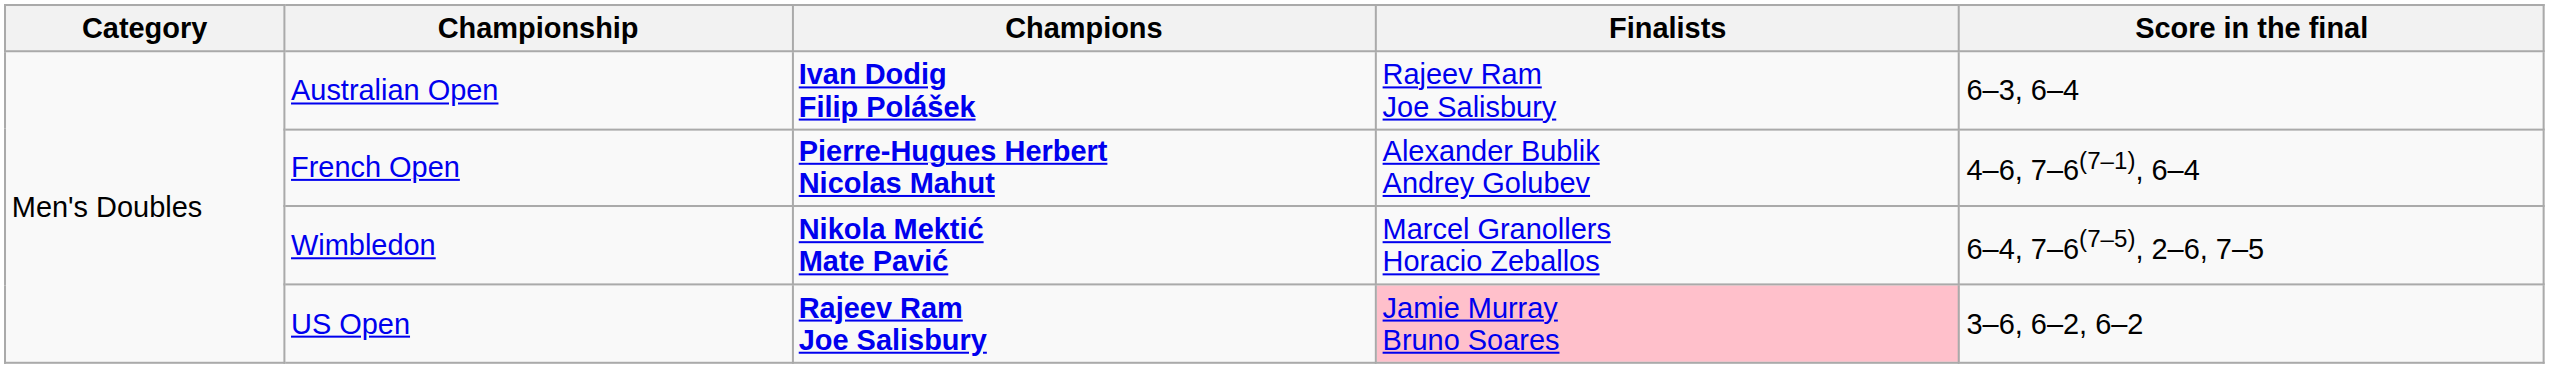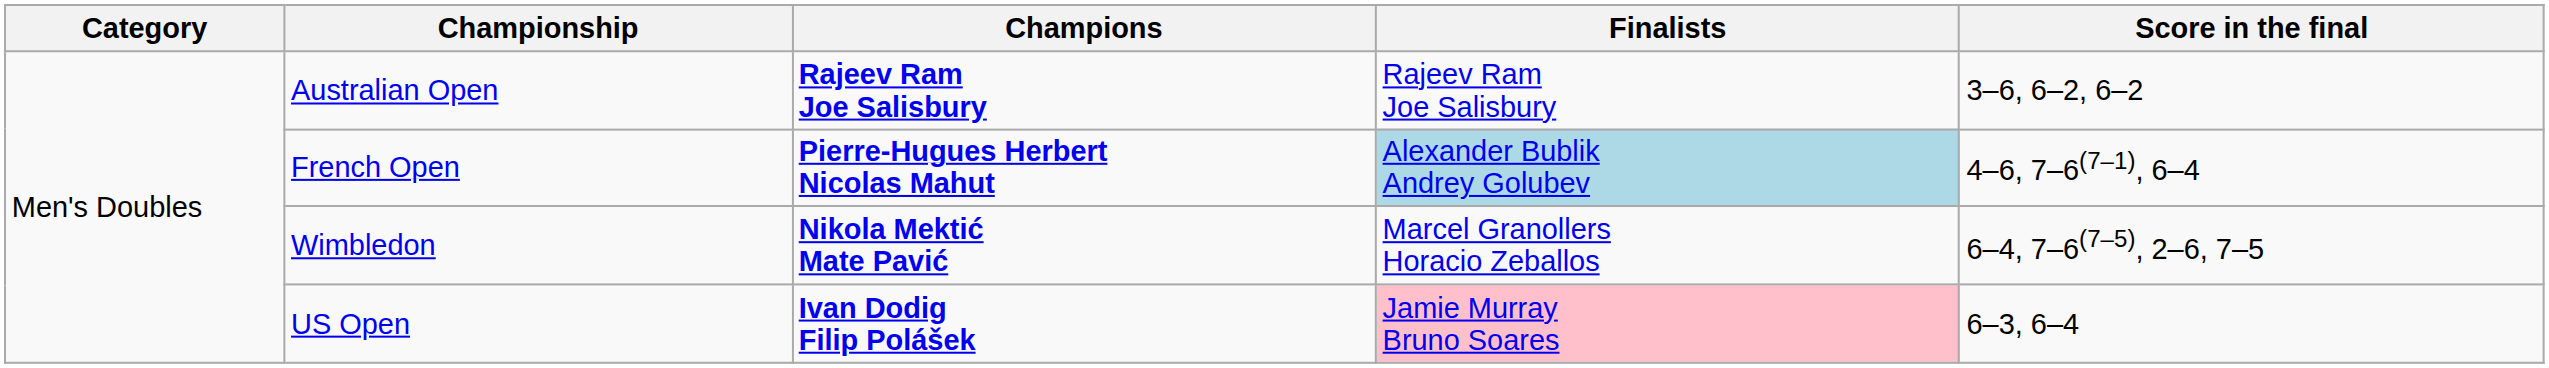Australian Open | Champions: Ivan Dodig Filip Polášek -> Rajeev Ram Joe Salisbury
Australian Open | Score in the final: 6–3, 6–4 -> 3–6, 6–2, 6–2
French Open | Finalists: no background -> lightblue background
US Open | Champions: Rajeev Ram Joe Salisbury -> Ivan Dodig Filip Polášek
US Open | Score in the final: 3–6, 6–2, 6–2 -> 6–3, 6–4
